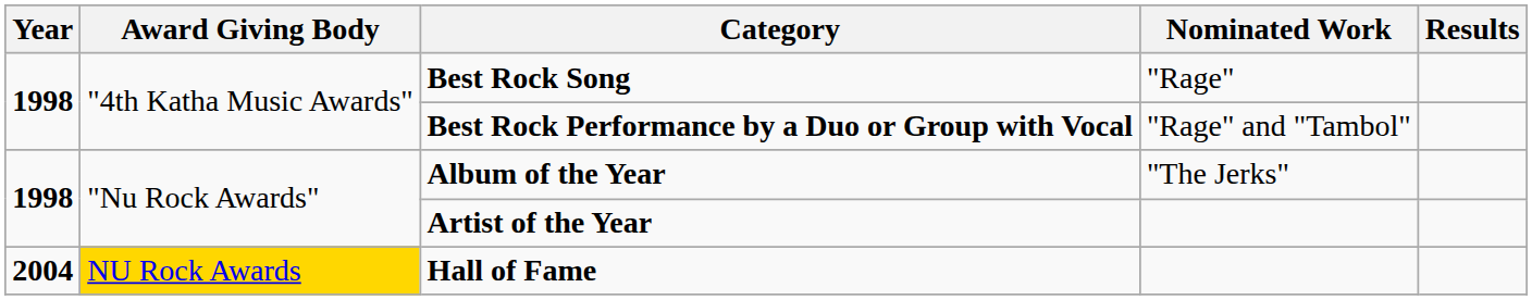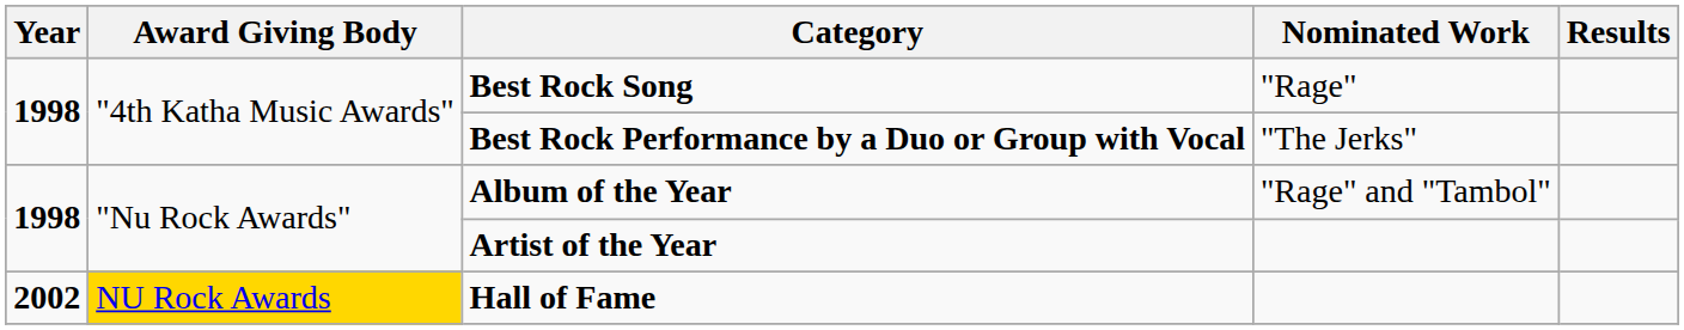Best Rock Performance by a Duo or Group with Vocal | Nominated Work: "Rage" and "Tambol" -> "The Jerks"
Album of the Year | Nominated Work: "The Jerks" -> "Rage" and "Tambol"
Hall of Fame | Year: 2004 -> 2002
